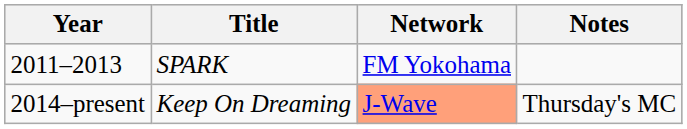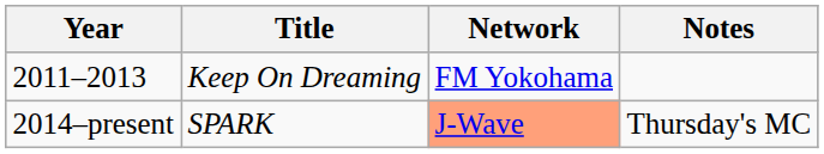2011–2013 | Title: SPARK -> Keep On Dreaming
2014–present | Title: Keep On Dreaming -> SPARK
